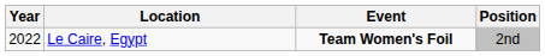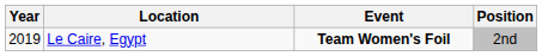Le Caire, Egypt | Year: 2022 -> 2019
